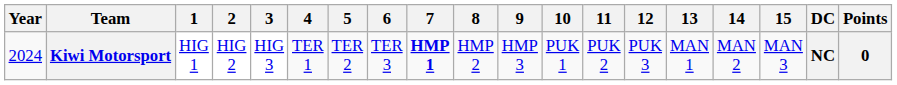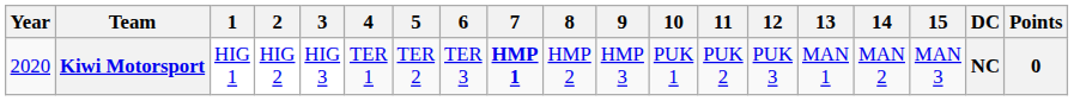Kiwi Motorsport | Year: 2024 -> 2020
